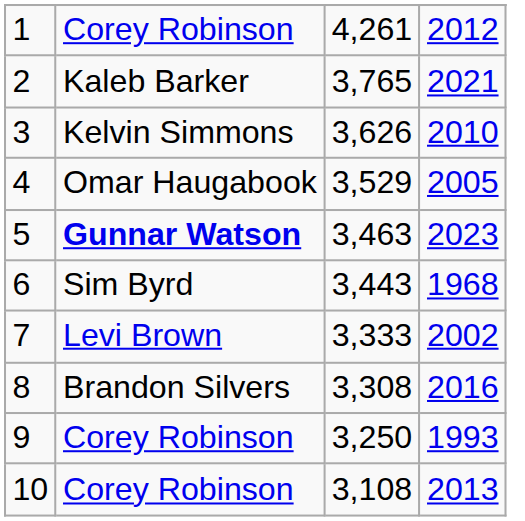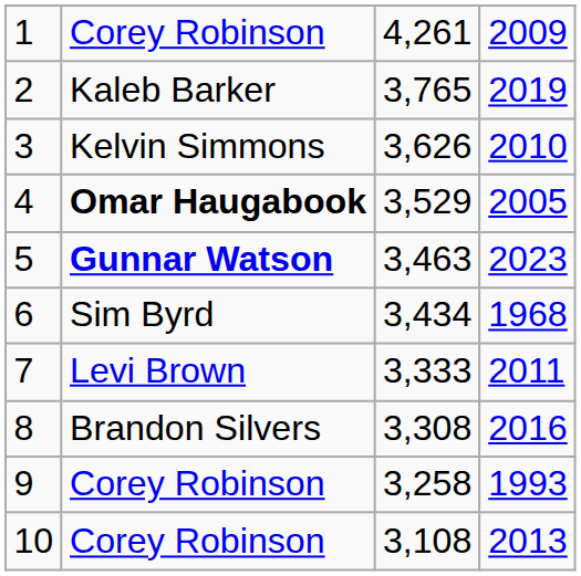1 | column 4: 2012 -> 2009
2 | column 4: 2021 -> 2019
4 | column 2: normal -> bold
6 | column 3: 3,443 -> 3,434
7 | column 4: 2002 -> 2011
9 | column 3: 3,250 -> 3,258
